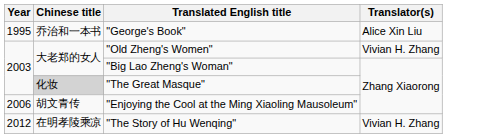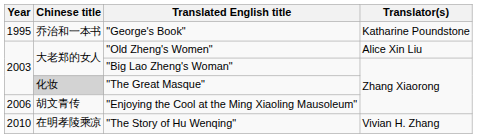"George's Book" | Translator(s): Alice Xin Liu -> Katharine Poundstone
"Old Zheng's Women" | Translator(s): Vivian H. Zhang -> Alice Xin Liu
"The Story of Hu Wenqing" | Year: 2012 -> 2010
